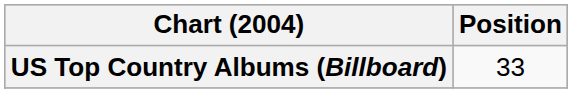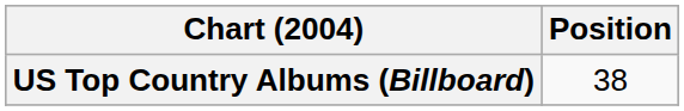US Top Country Albums (Billboard) | Position: 33 -> 38
